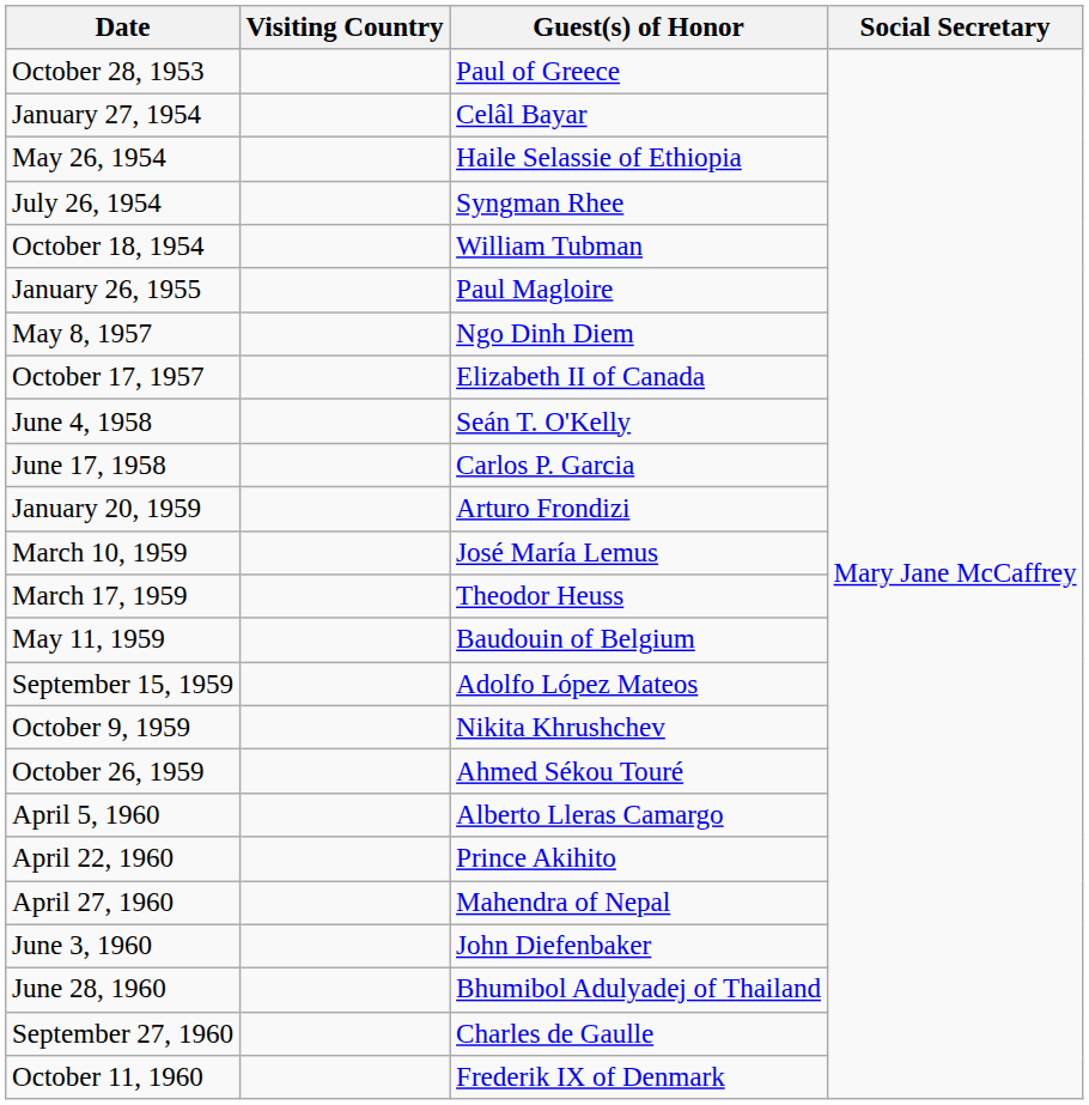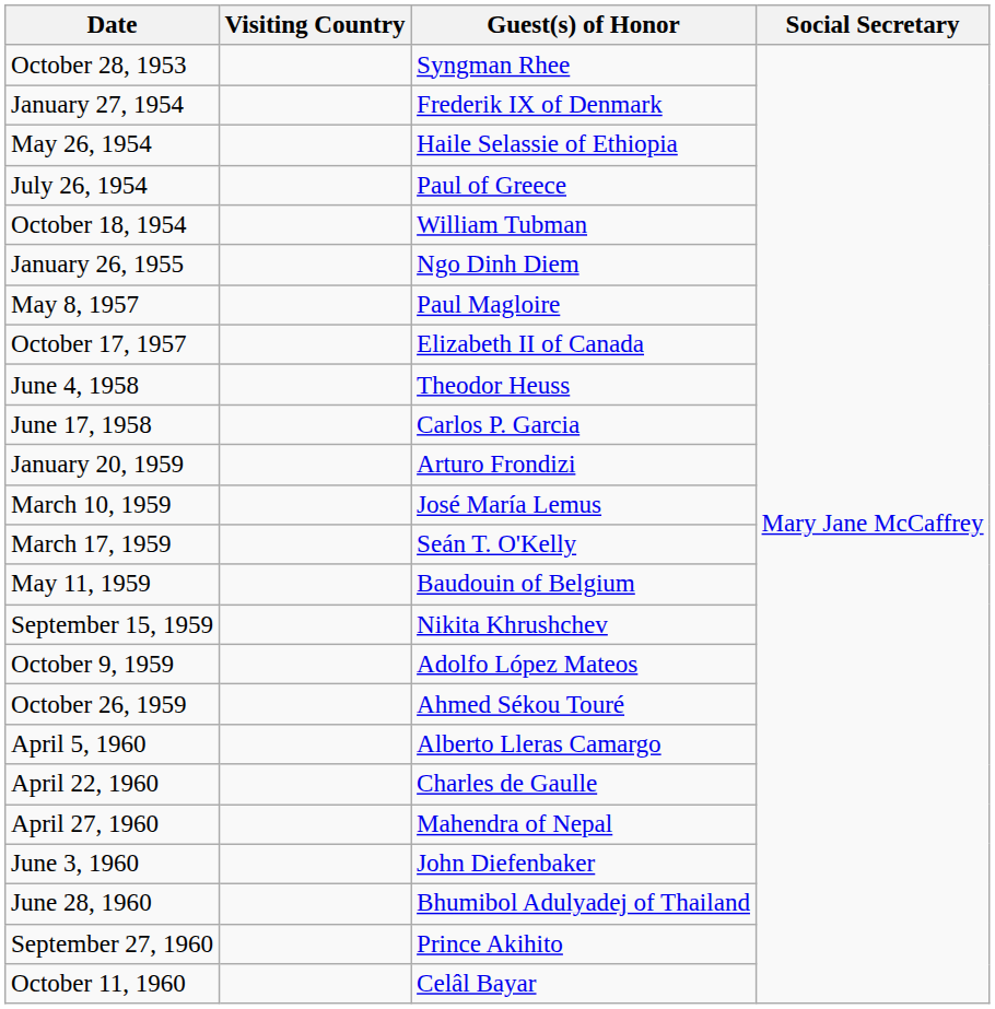October 28, 1953 | Guest(s) of Honor: Paul of Greece -> Syngman Rhee
January 27, 1954 | Guest(s) of Honor: Celâl Bayar -> Frederik IX of Denmark
July 26, 1954 | Guest(s) of Honor: Syngman Rhee -> Paul of Greece
January 26, 1955 | Guest(s) of Honor: Paul Magloire -> Ngo Dinh Diem
May 8, 1957 | Guest(s) of Honor: Ngo Dinh Diem -> Paul Magloire
June 4, 1958 | Guest(s) of Honor: Seán T. O'Kelly -> Theodor Heuss
March 17, 1959 | Guest(s) of Honor: Theodor Heuss -> Seán T. O'Kelly
September 15, 1959 | Guest(s) of Honor: Adolfo López Mateos -> Nikita Khrushchev
October 9, 1959 | Guest(s) of Honor: Nikita Khrushchev -> Adolfo López Mateos
April 22, 1960 | Guest(s) of Honor: Prince Akihito -> Charles de Gaulle
September 27, 1960 | Guest(s) of Honor: Charles de Gaulle -> Prince Akihito
October 11, 1960 | Guest(s) of Honor: Frederik IX of Denmark -> Celâl Bayar
